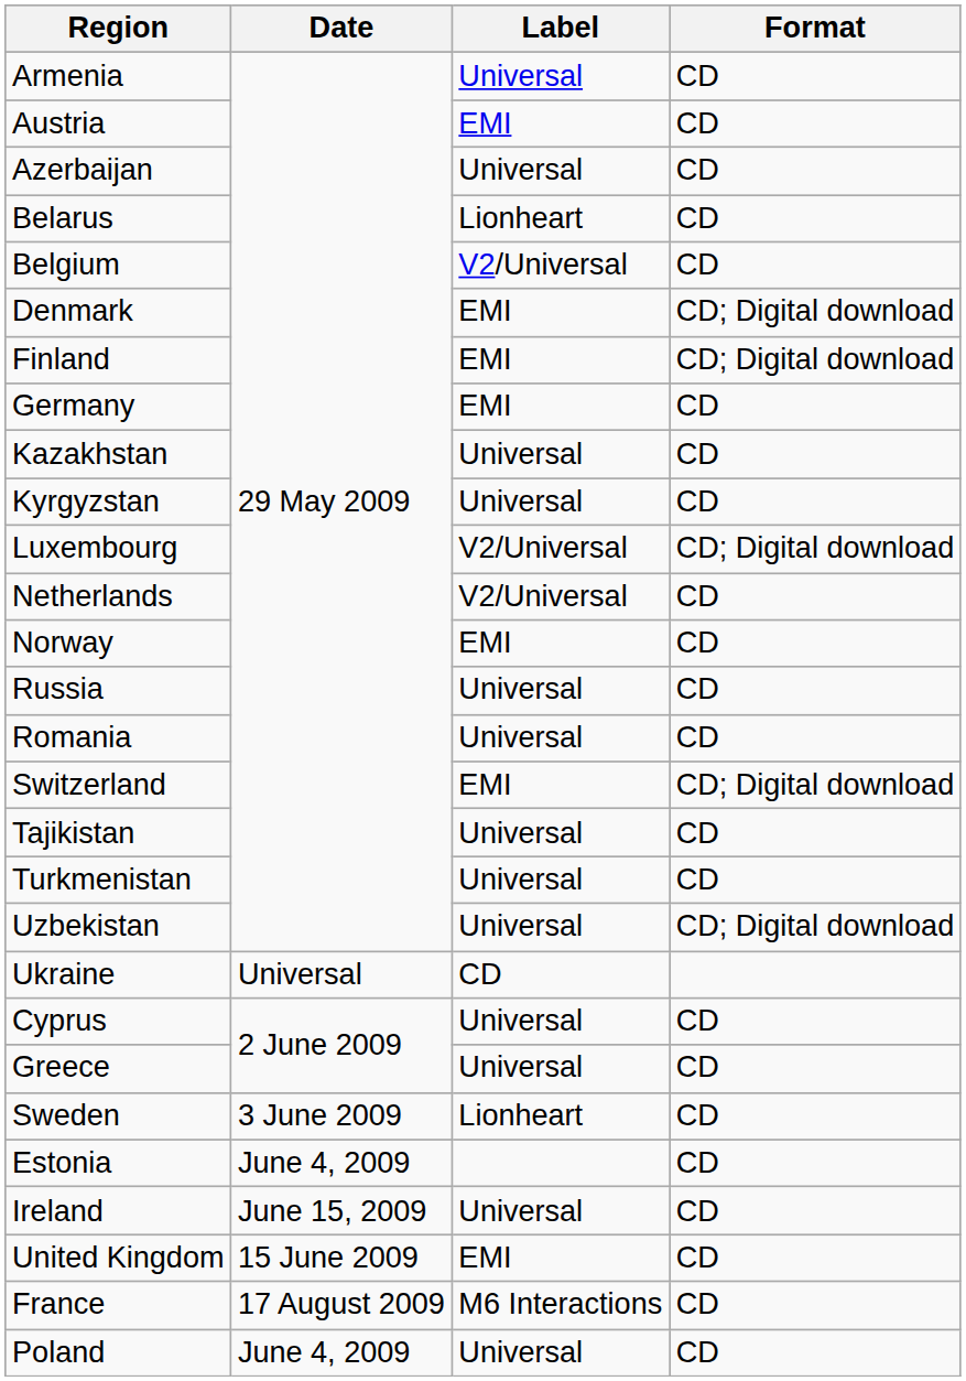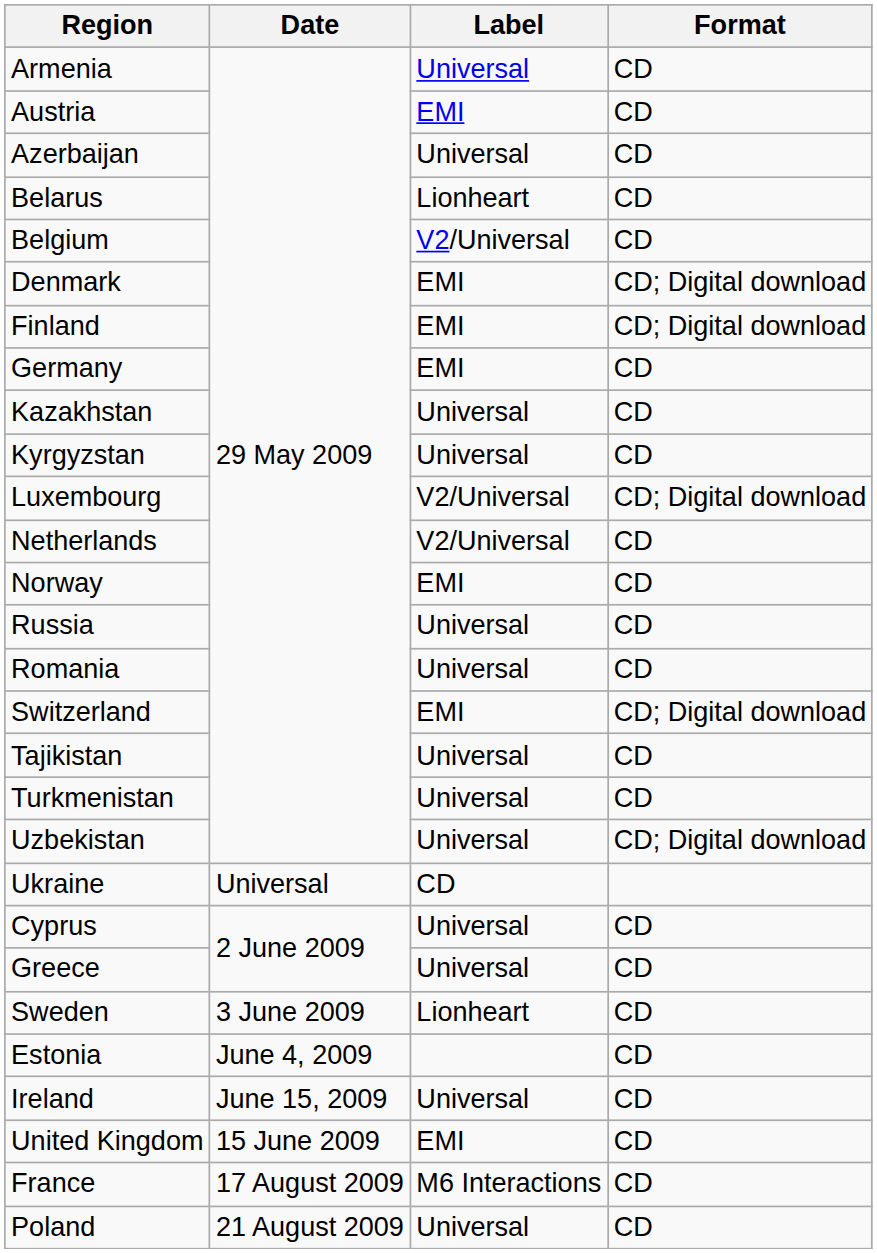Poland | Date: June 4, 2009 -> 21 August 2009
